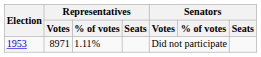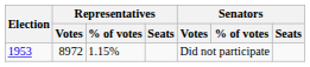1953 | Representatives / Votes: 8971 -> 8972
1953 | Representatives / % of votes: 1.11% -> 1.15%
